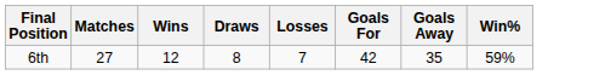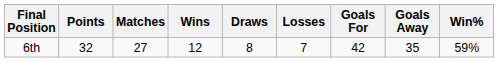+ column: Points | 32
